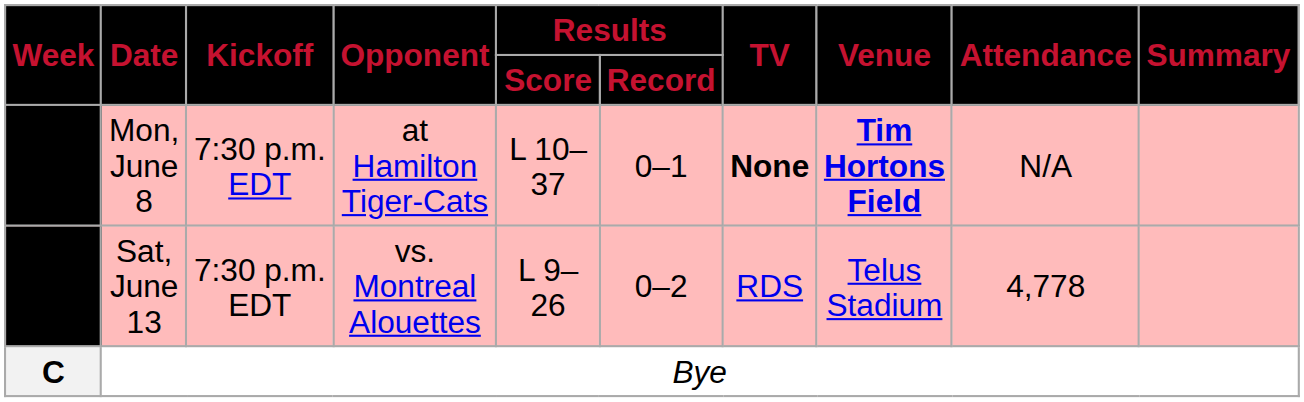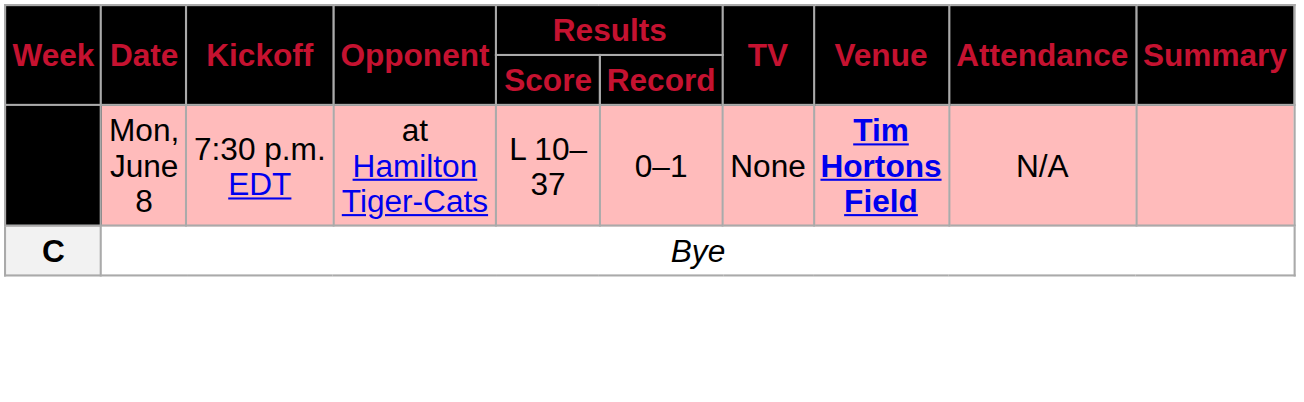Mon, June 8 | TV: bold -> normal
- row: B | Sat, June 13 | 7:30 p.m. EDT | vs. Montreal Alouettes | L 9–26 | 0–2 | RDS | Telus Stadium | 4,778
